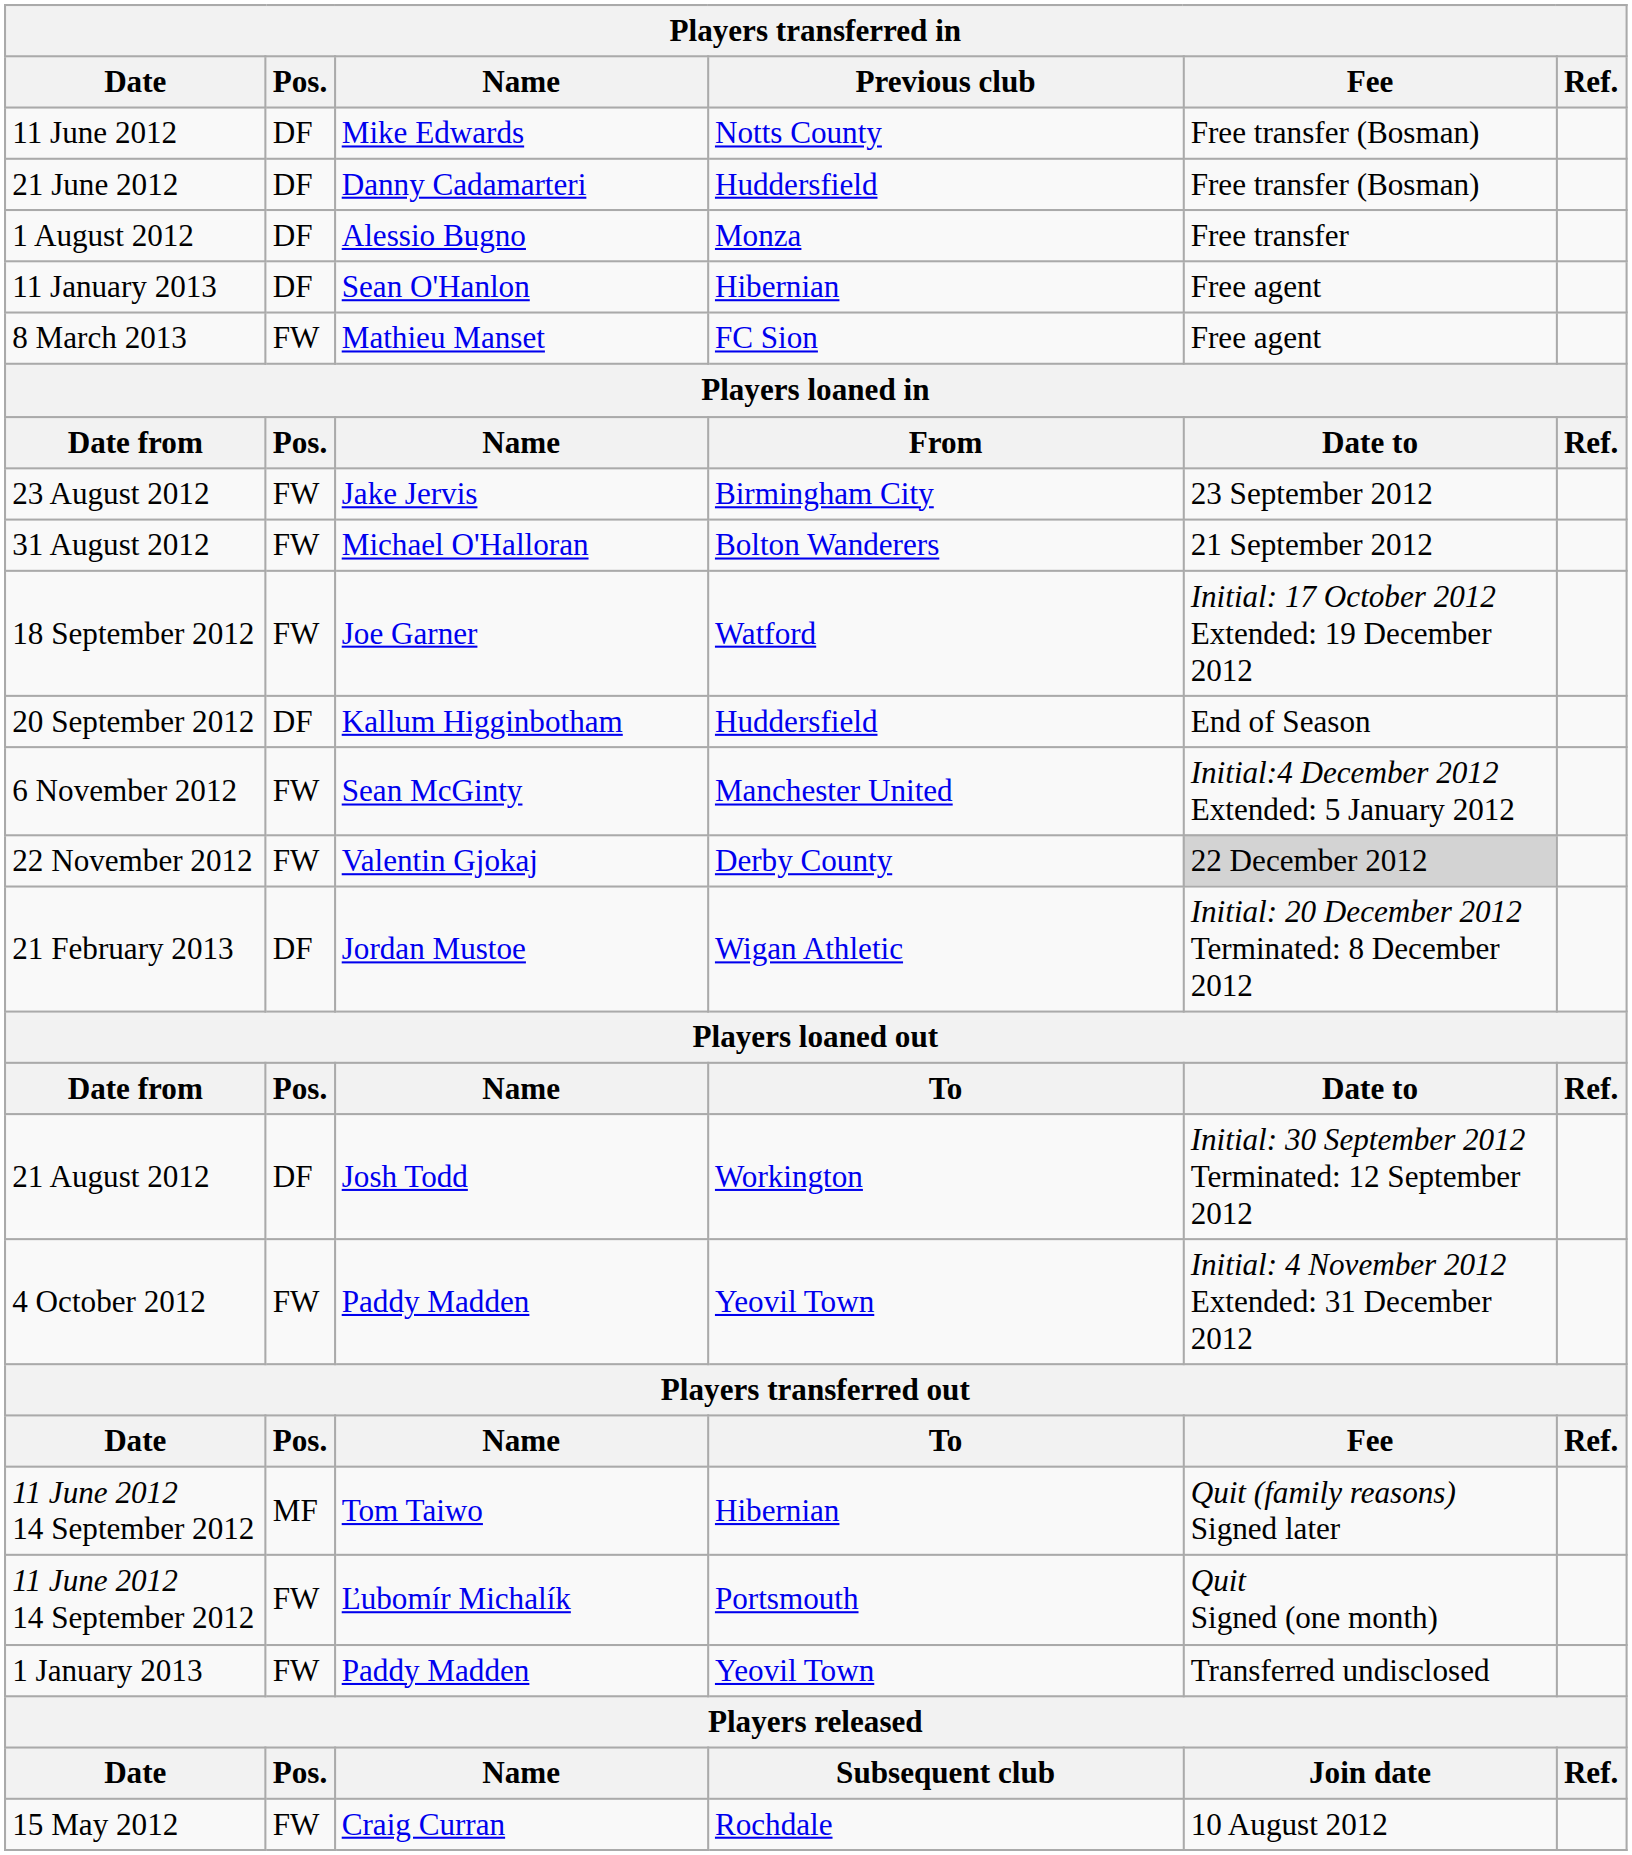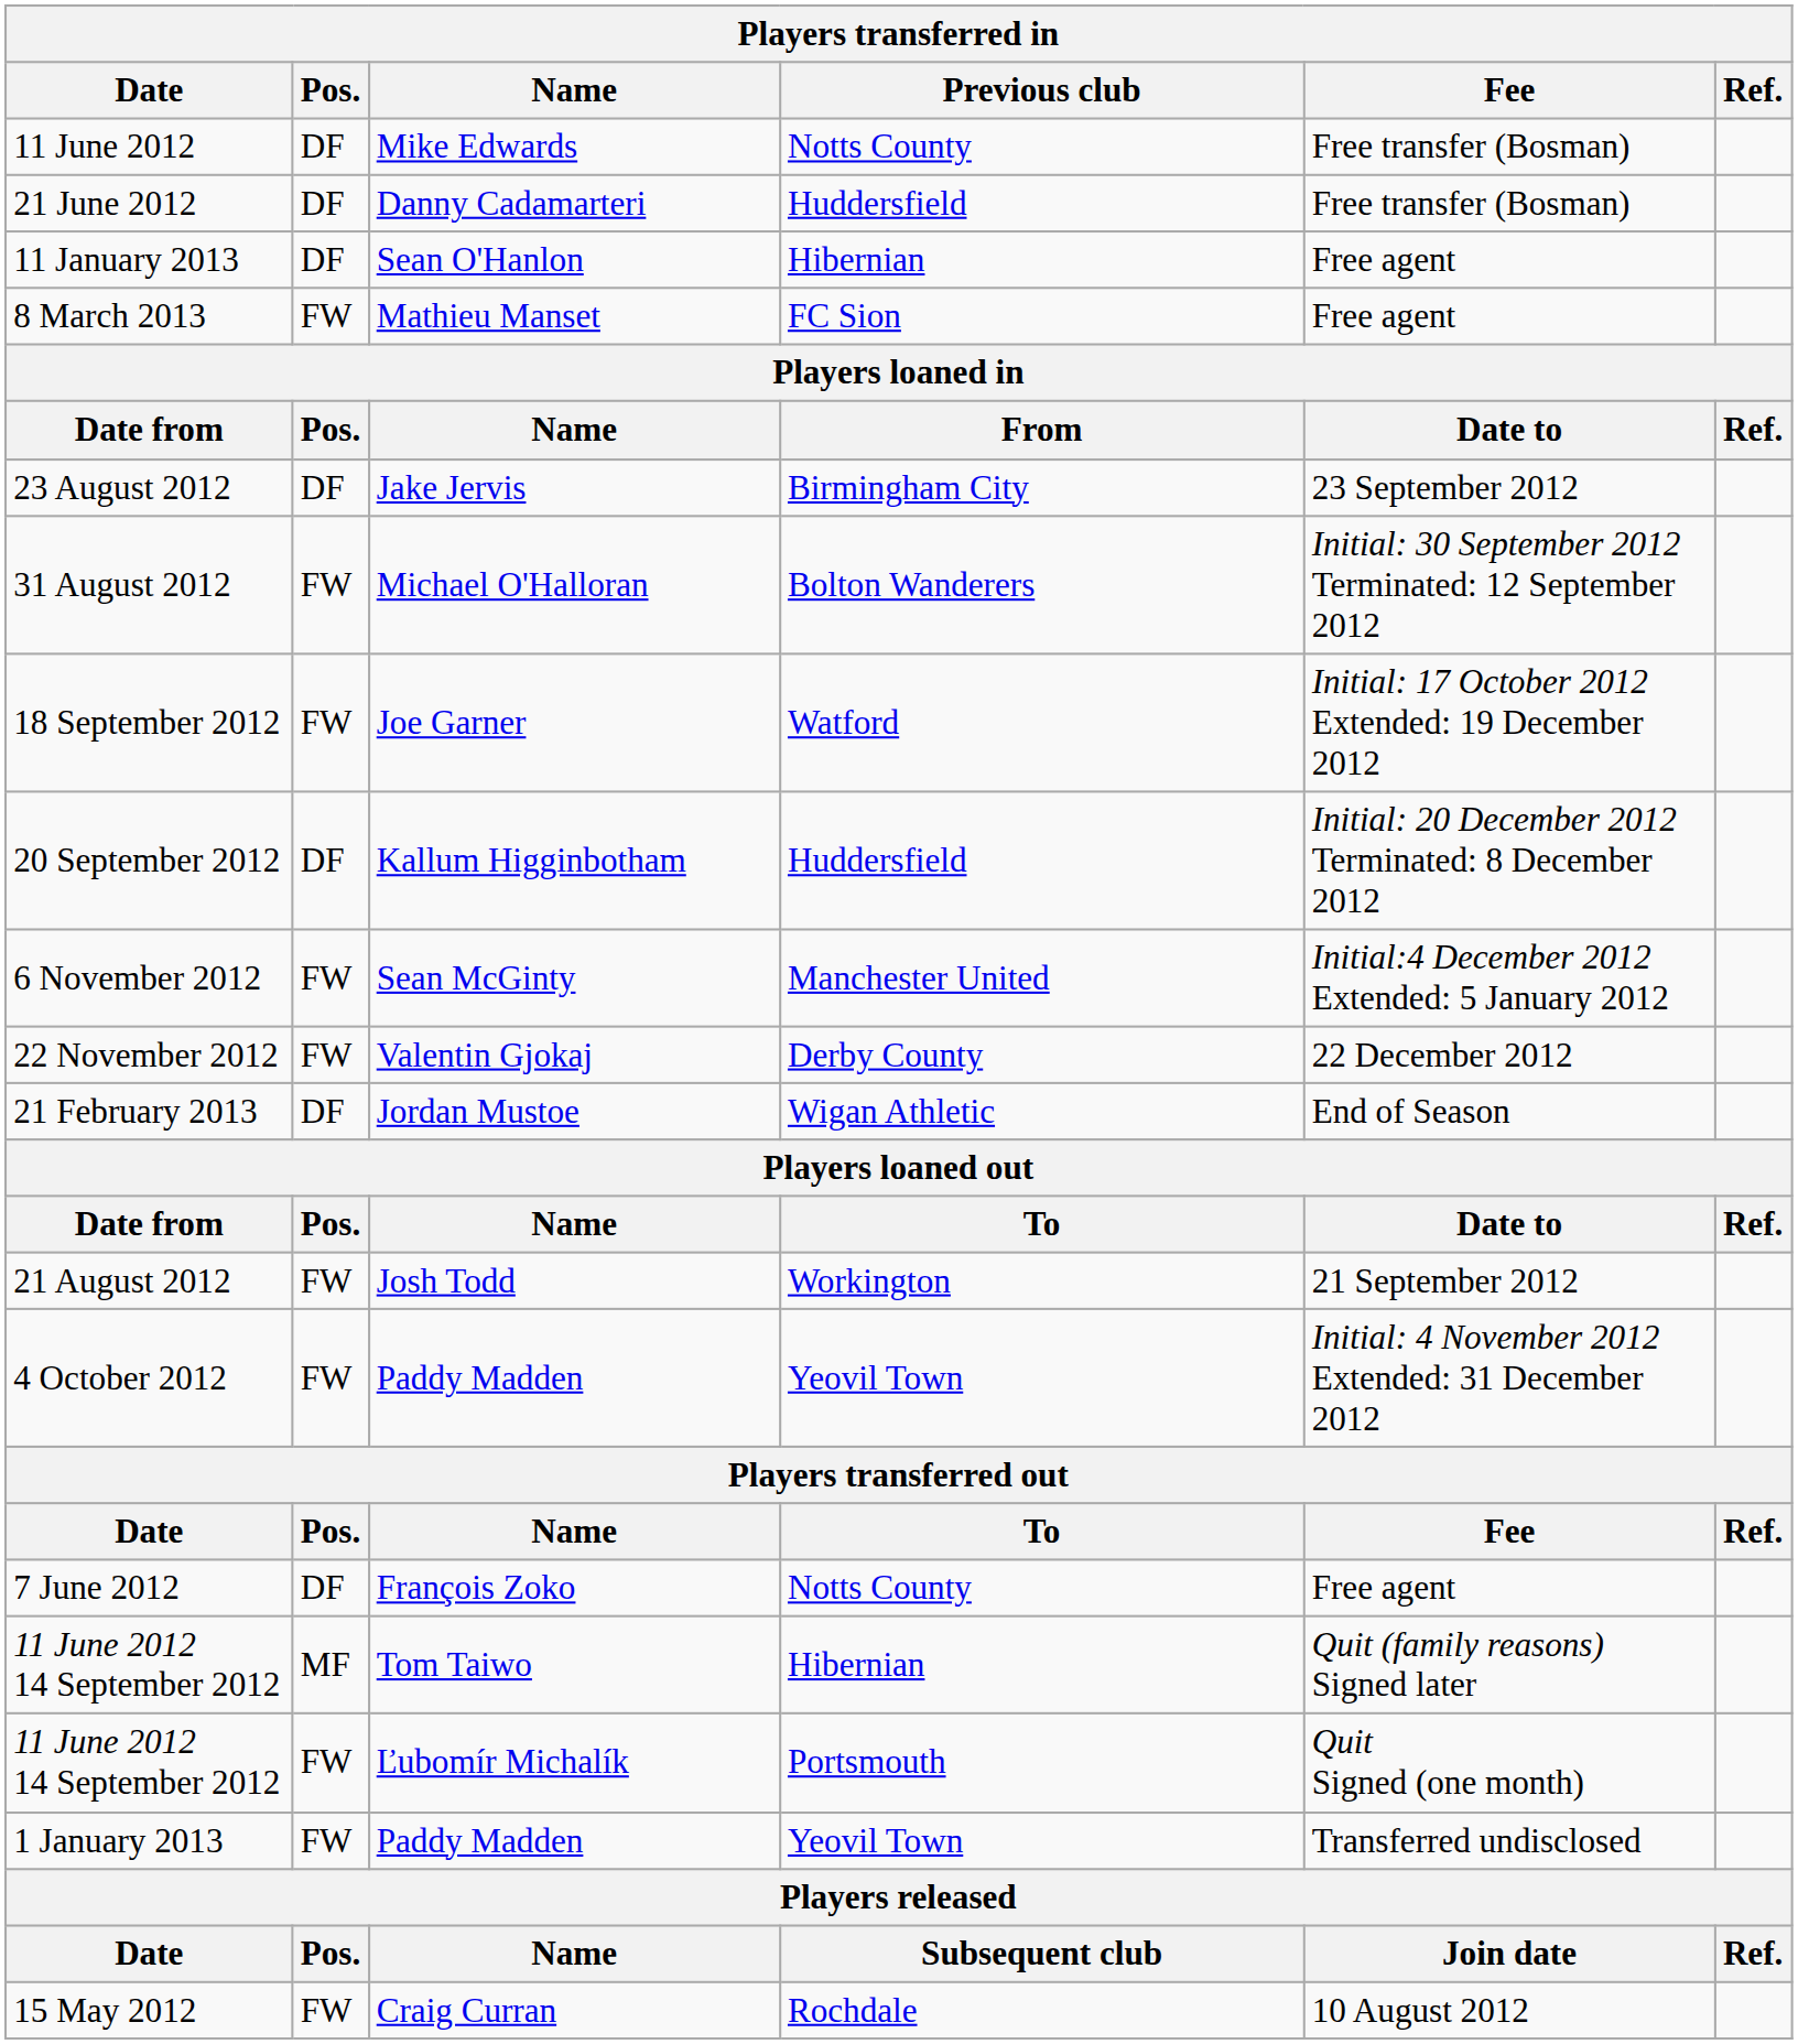- row: 1 August 2012 | DF | Alessio Bugno | Monza | Free transfer
23 August 2012 | Pos.: FW -> DF
31 August 2012 | Fee: 21 September 2012 -> Initial: 30 September 2012 Terminated: 12 September 2012
20 September 2012 | Fee: End of Season -> Initial: 20 December 2012 Terminated: 8 December 2012
22 November 2012 | Fee: lightgrey background -> no background
21 February 2013 | Fee: Initial: 20 December 2012 Terminated: 8 December 2012 -> End of Season
21 August 2012 | Pos.: DF -> FW
21 August 2012 | Fee: Initial: 30 September 2012 Terminated: 12 September 2012 -> 21 September 2012
+ row: 7 June 2012 | DF | François Zoko | Notts County | Free agent
